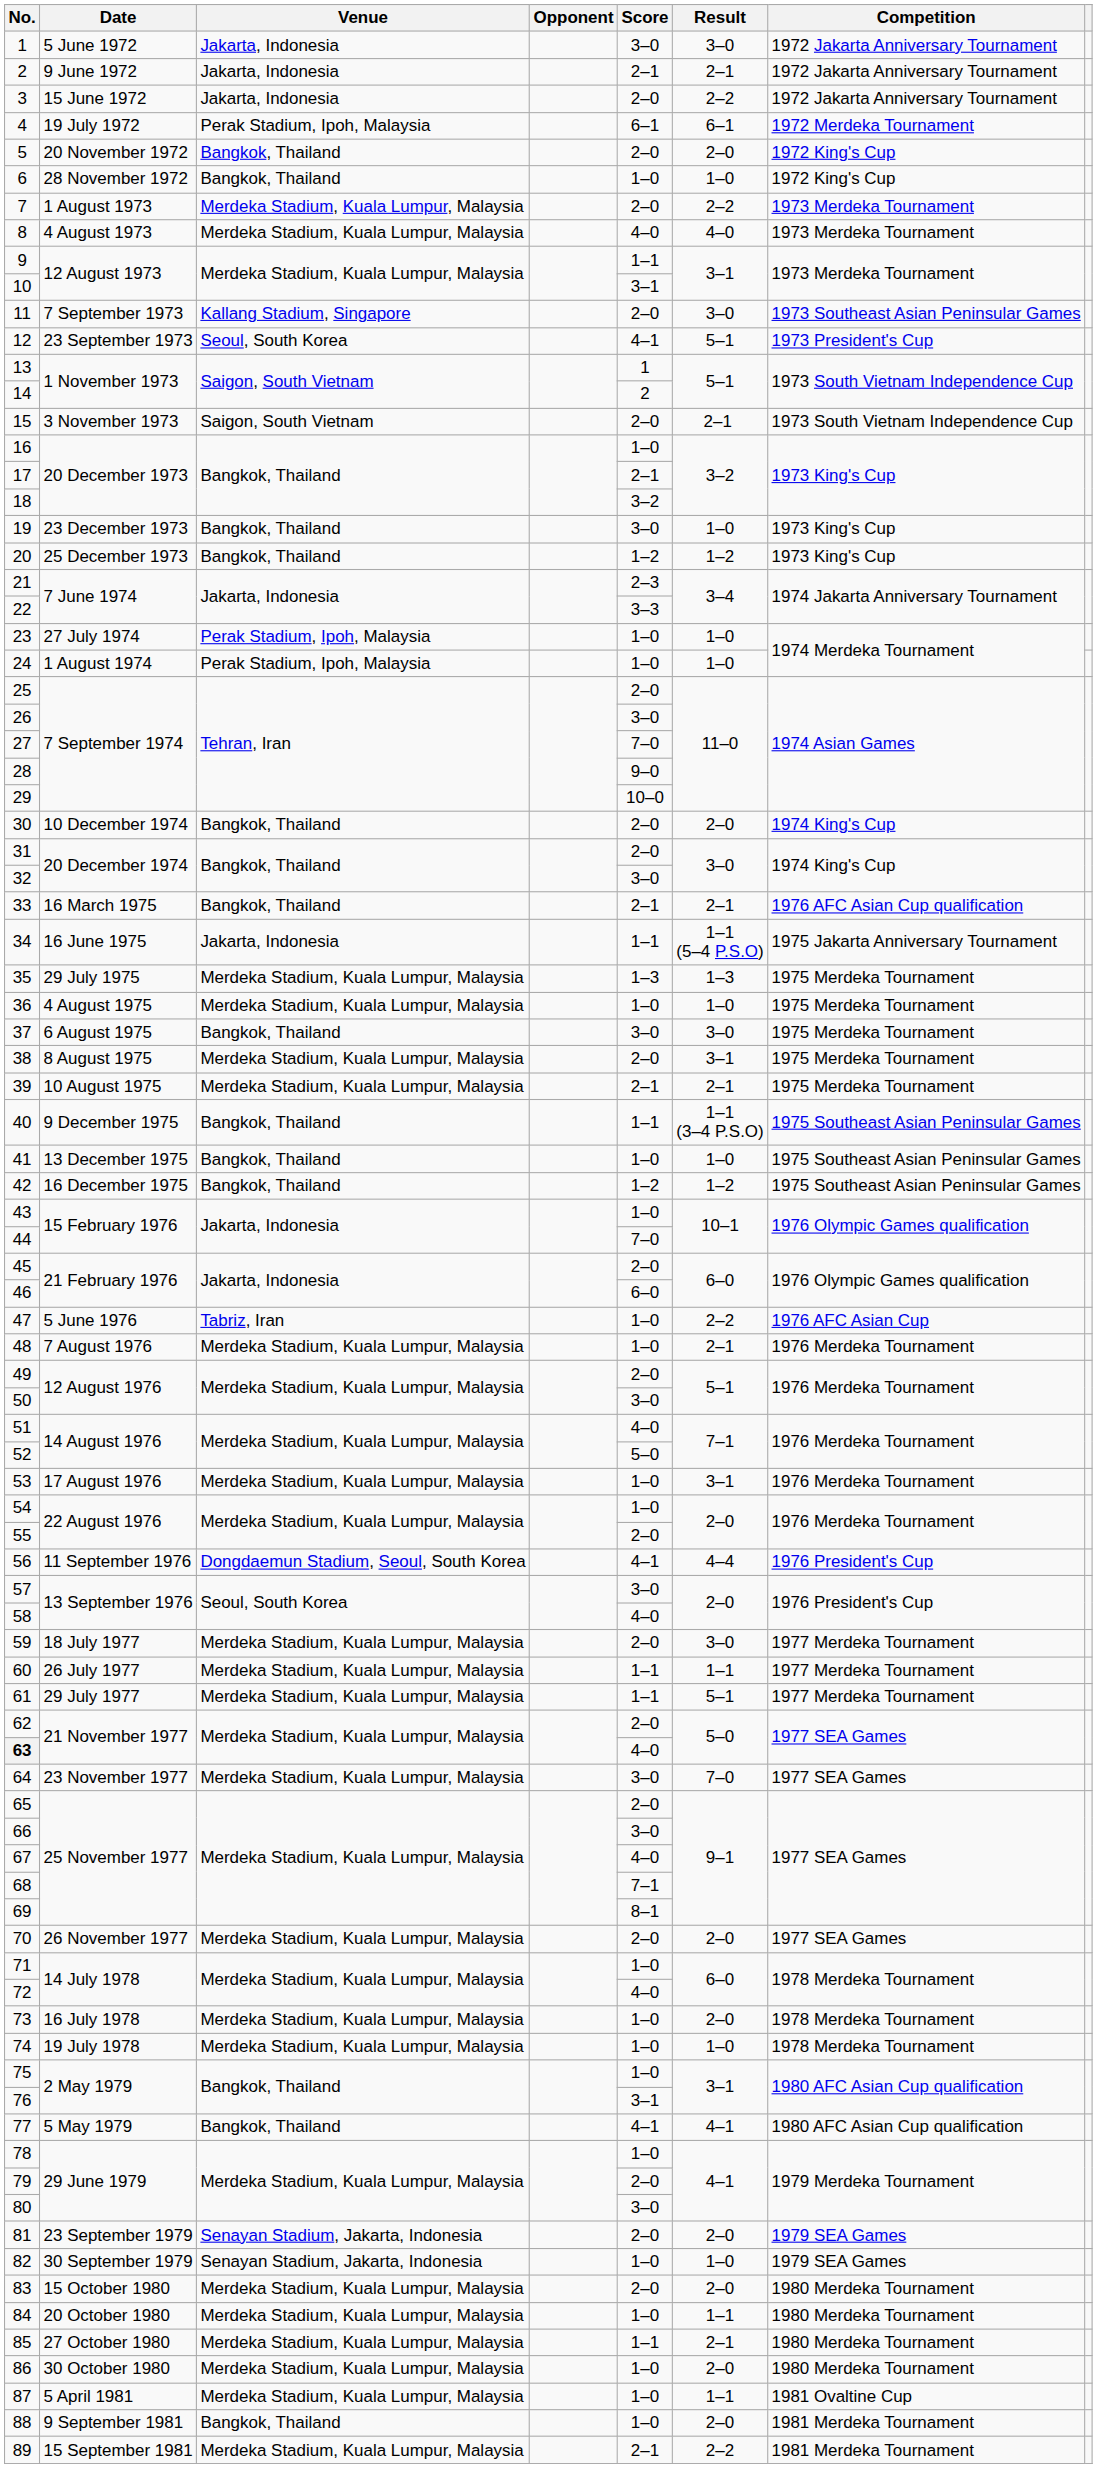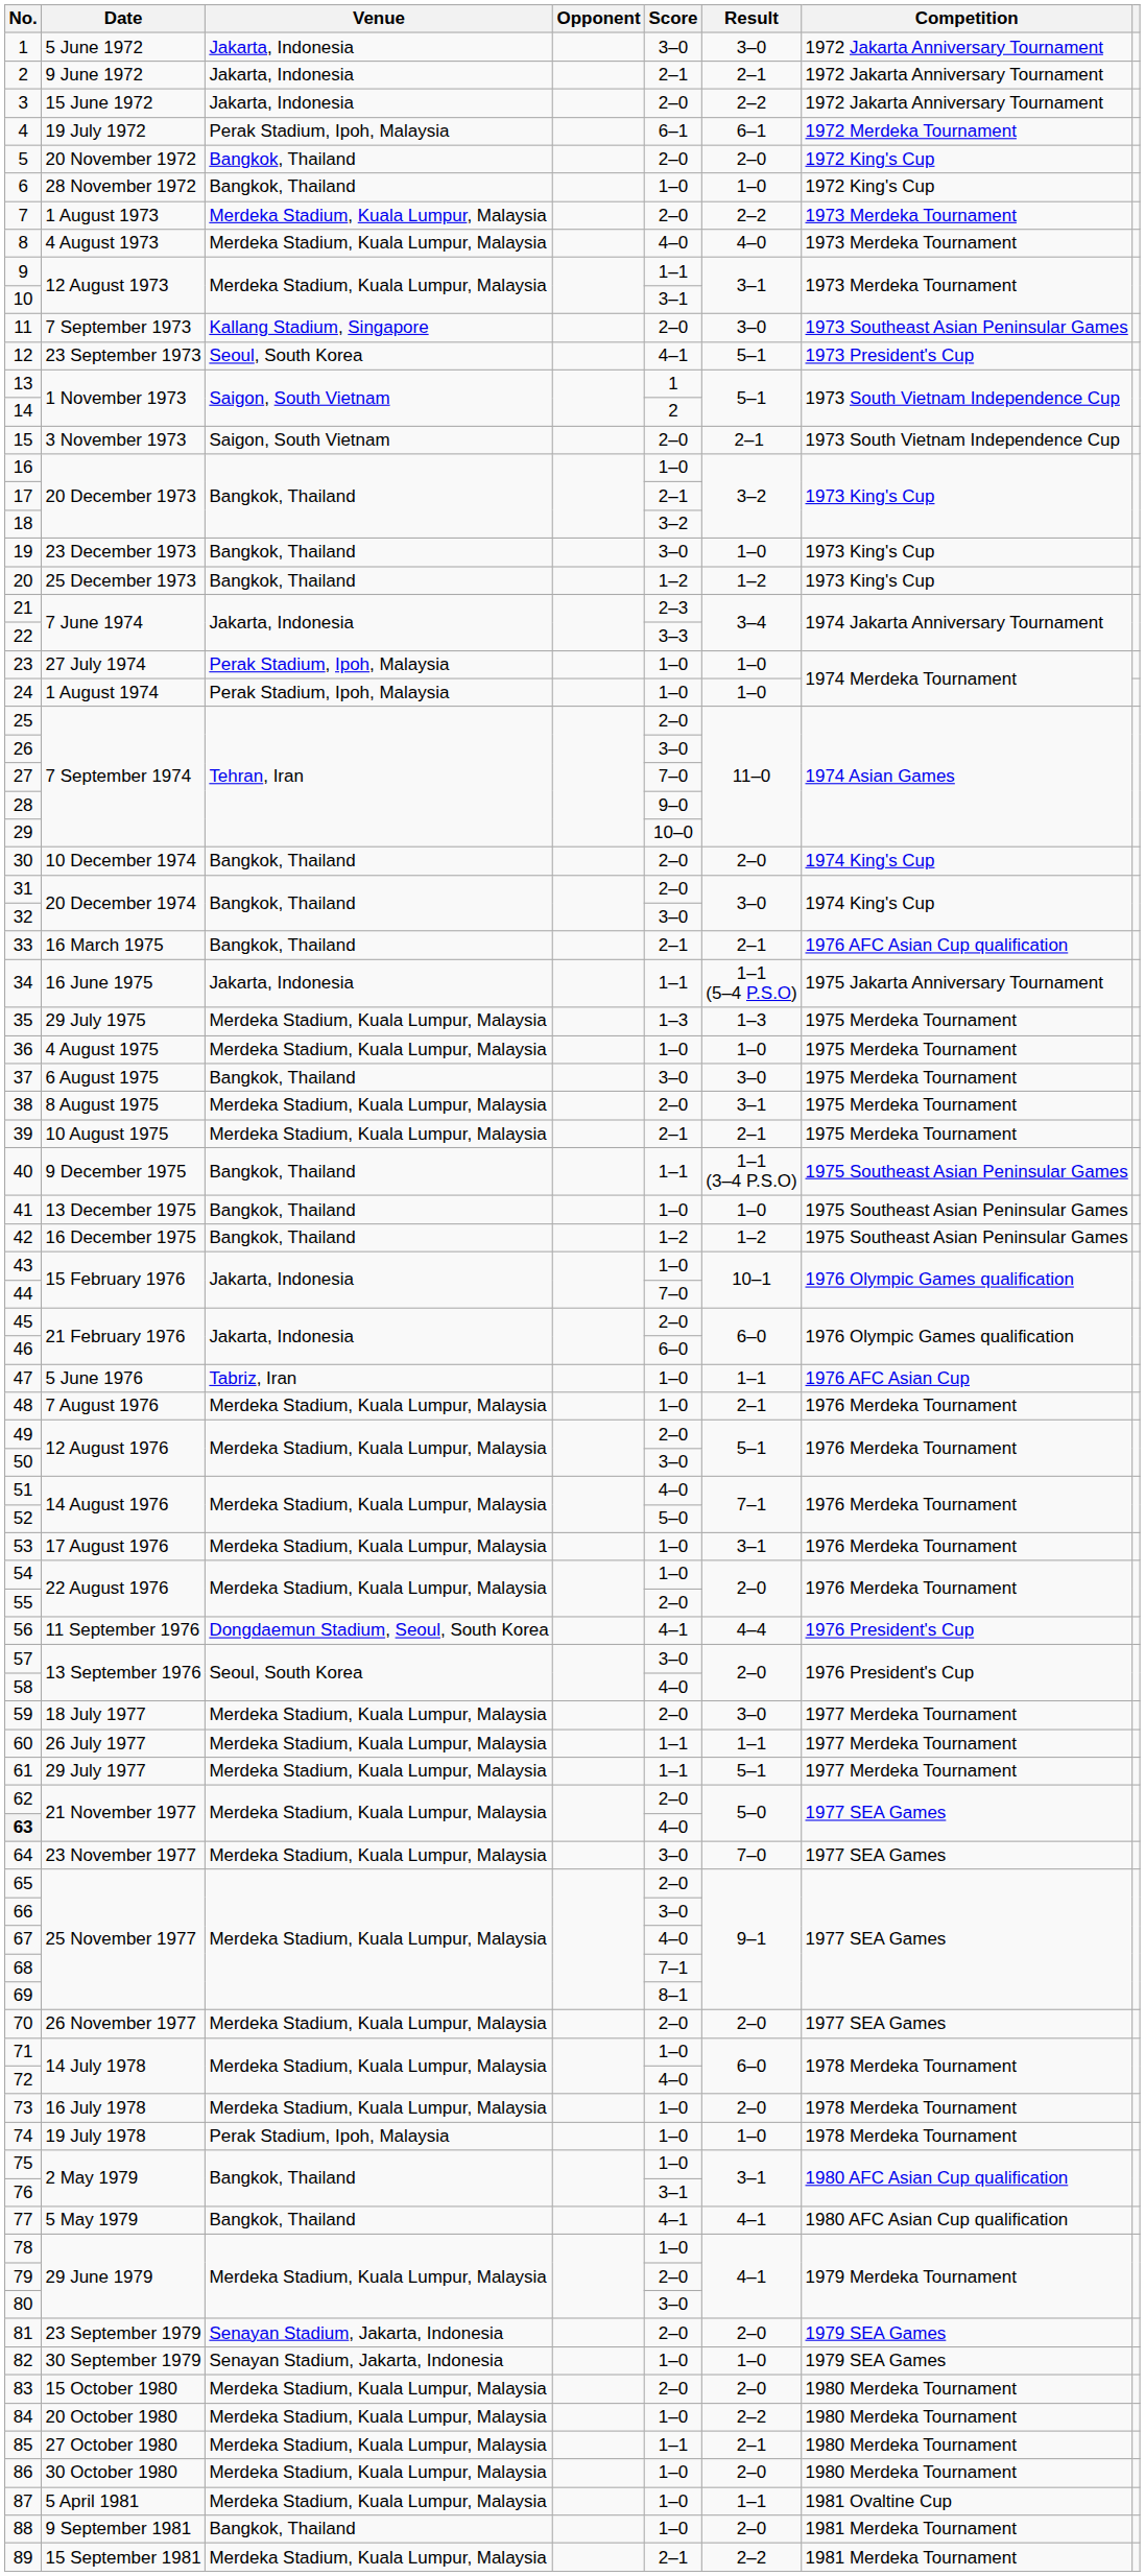47 | Result: 2–2 -> 1–1
74 | Venue: Merdeka Stadium, Kuala Lumpur, Malaysia -> Perak Stadium, Ipoh, Malaysia
84 | Result: 1–1 -> 2–2
